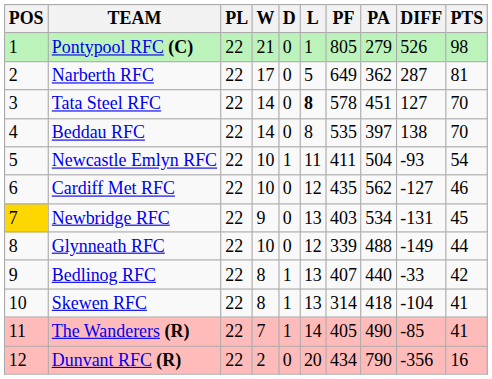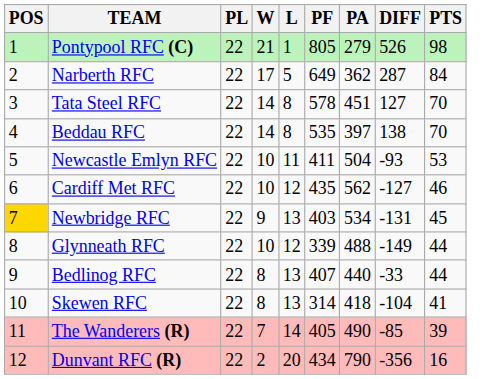- column: D | 0 | 0 | 0 | 0 | 1 | 0 | 0 | 0 | 1 | 1 | 1 | 0
Narberth RFC | PTS: 81 -> 84
Tata Steel RFC | L: bold -> normal
Newcastle Emlyn RFC | PTS: 54 -> 53
Bedlinog RFC | PTS: 42 -> 44
The Wanderers (R) | PTS: 41 -> 39
